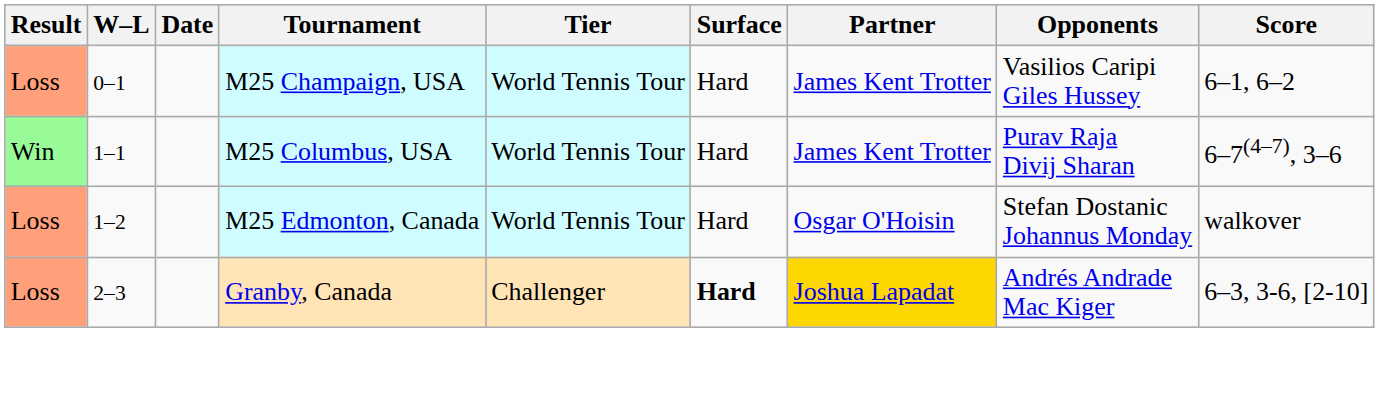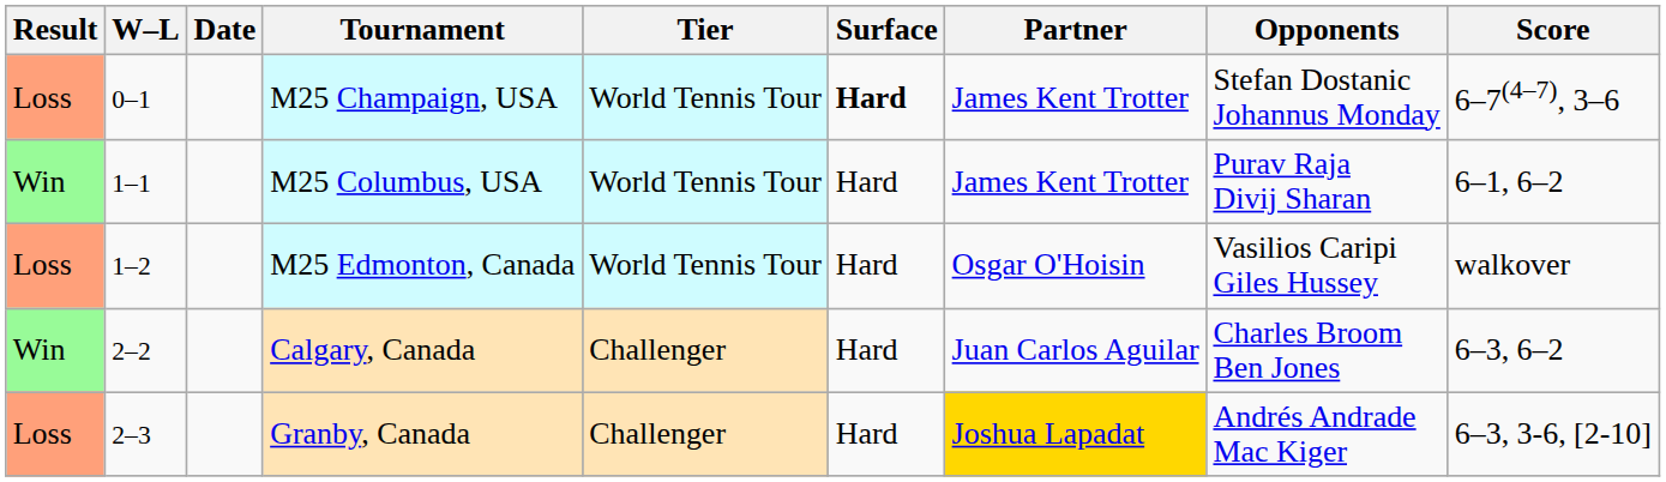M25 Champaign, USA | Surface: normal -> bold
M25 Champaign, USA | Opponents: Vasilios Caripi Giles Hussey -> Stefan Dostanic Johannus Monday
M25 Champaign, USA | Score: 6–1, 6–2 -> 6–7(4–7), 3–6
M25 Columbus, USA | Score: 6–7(4–7), 3–6 -> 6–1, 6–2
M25 Edmonton, Canada | Opponents: Stefan Dostanic Johannus Monday -> Vasilios Caripi Giles Hussey
+ row: Win | 2–2 | Calgary, Canada | Challenger | Hard | Juan Carlos Aguilar | Charles Broom Ben Jones | 6–3, 6–2
Granby, Canada | Surface: bold -> normal
